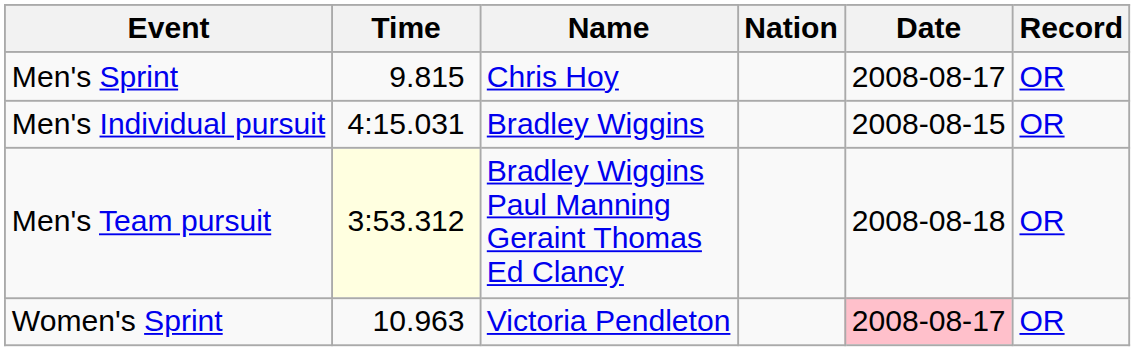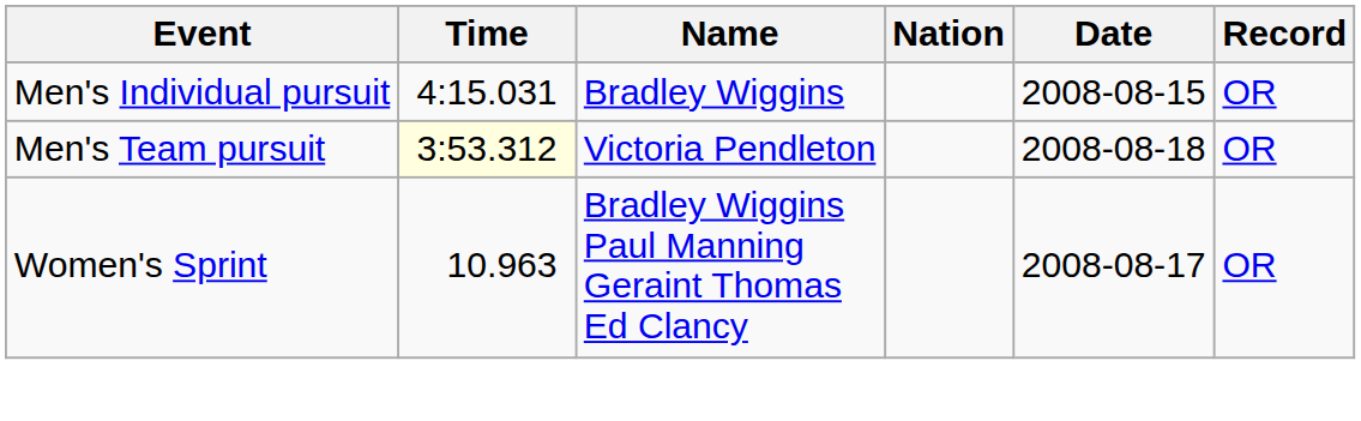- row: Men's Sprint | 9.815 | Chris Hoy | 2008-08-17 | OR
Men's Team pursuit | Name: Bradley Wiggins Paul Manning Geraint Thomas Ed Clancy -> Victoria Pendleton
Women's Sprint | Name: Victoria Pendleton -> Bradley Wiggins Paul Manning Geraint Thomas Ed Clancy
Women's Sprint | Date: pink background -> no background
